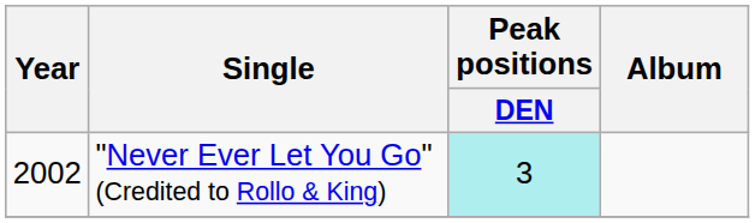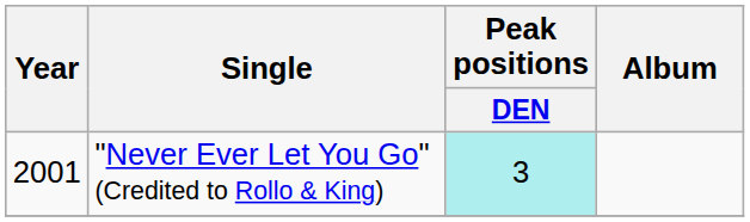"Never Ever Let You Go" (Credited to Rollo & King) | Year: 2002 -> 2001
